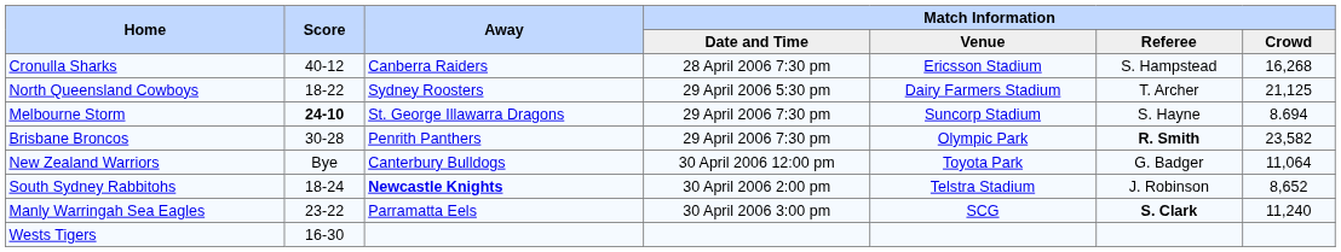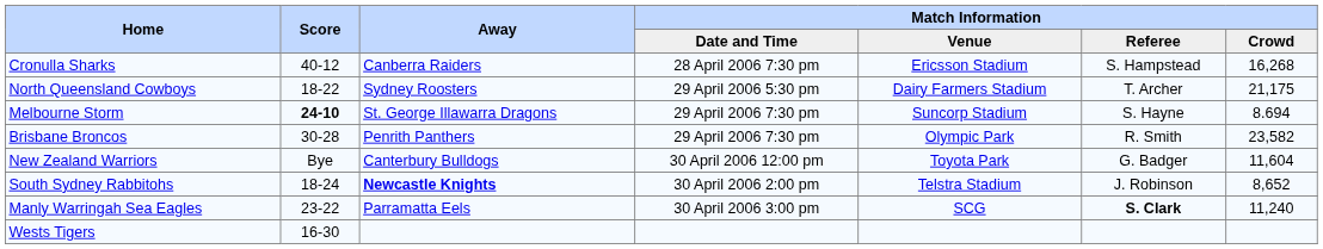North Queensland Cowboys | Match Information / Crowd: 21,125 -> 21,175
Brisbane Broncos | Match Information / Referee: bold -> normal
New Zealand Warriors | Match Information / Crowd: 11,064 -> 11,604
